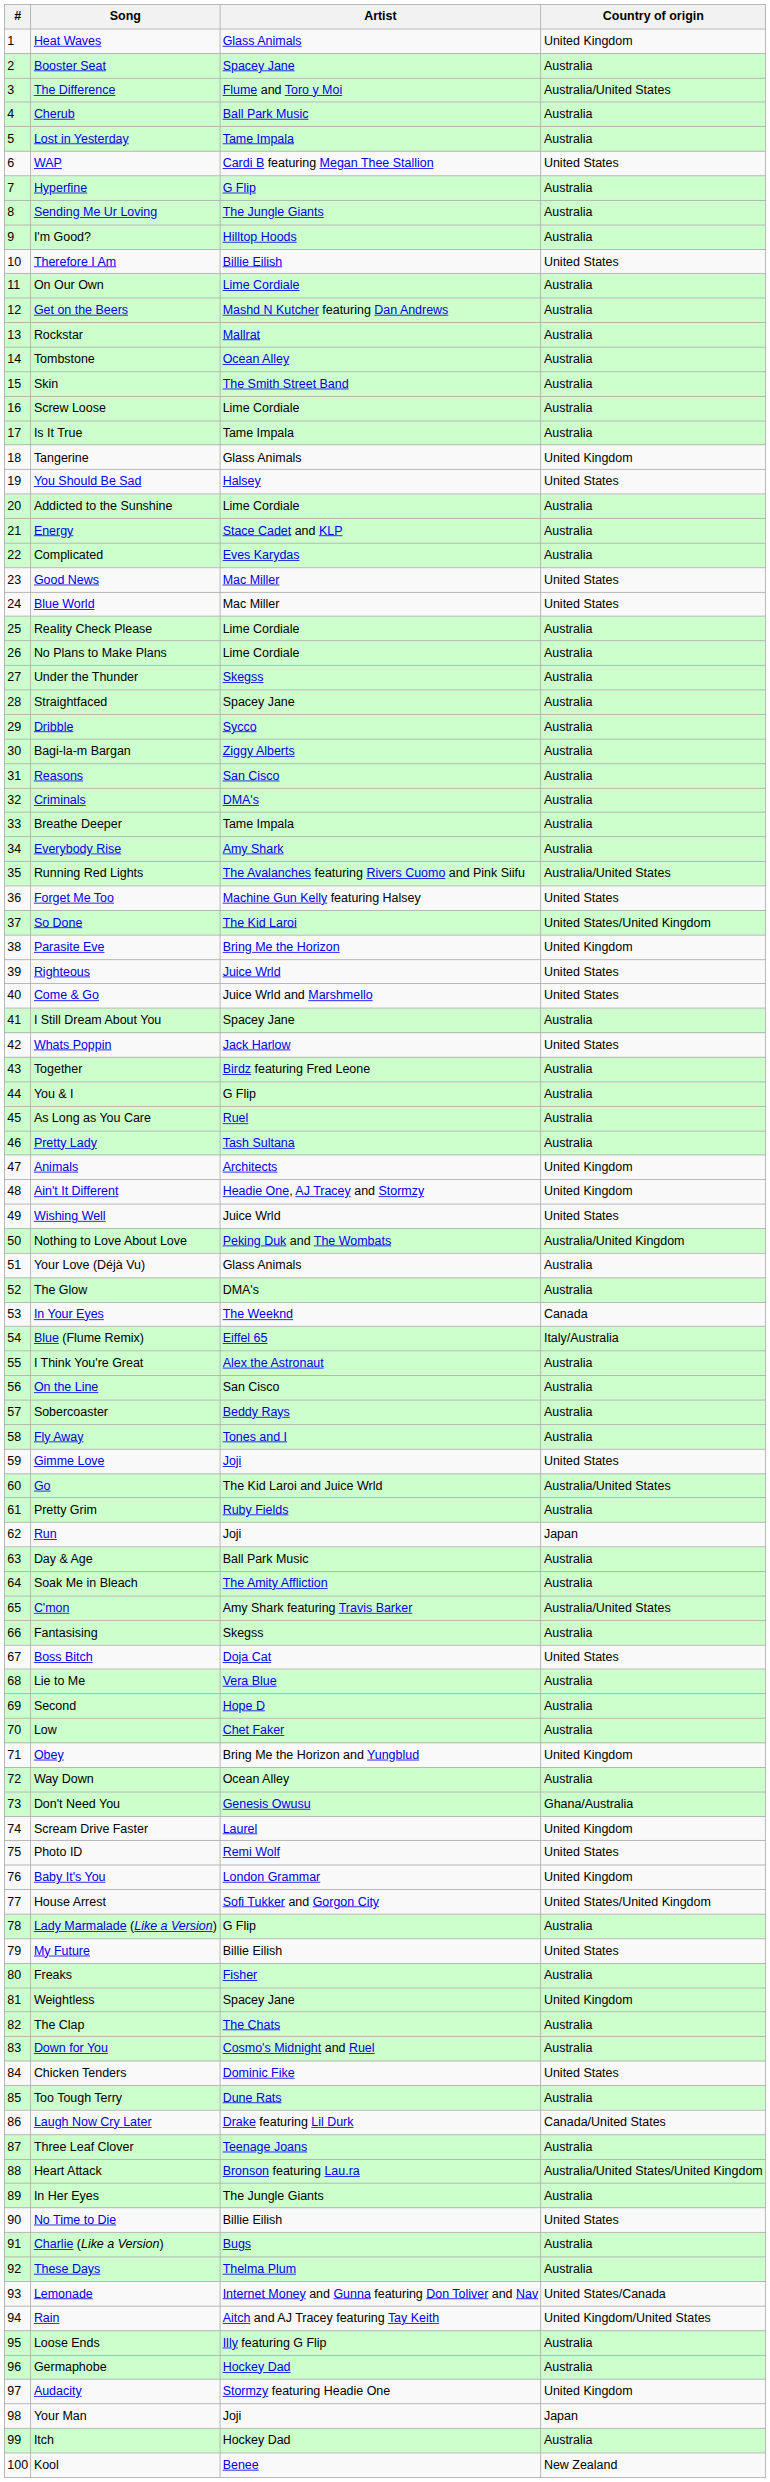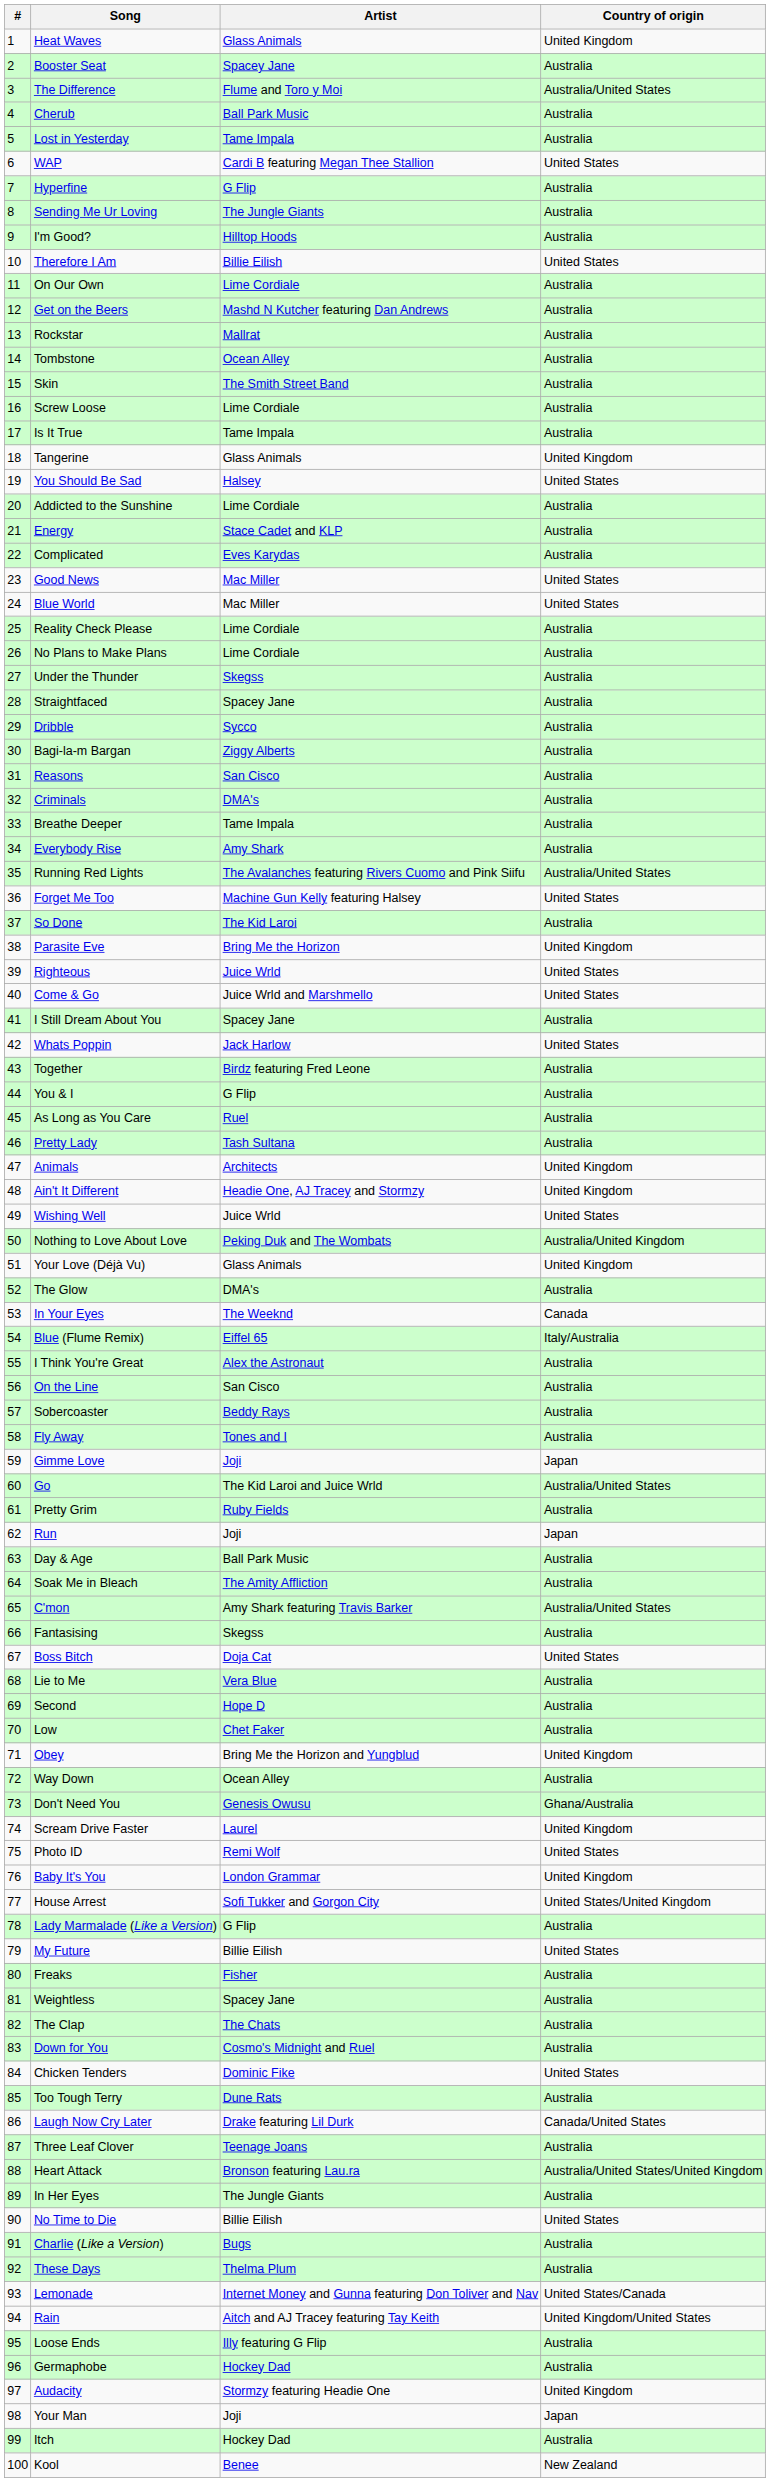So Done | Country of origin: United States/United Kingdom -> Australia
Your Love (Déjà Vu) | Country of origin: Australia -> United Kingdom
Gimme Love | Country of origin: United States -> Japan
Weightless | Country of origin: United Kingdom -> Australia
